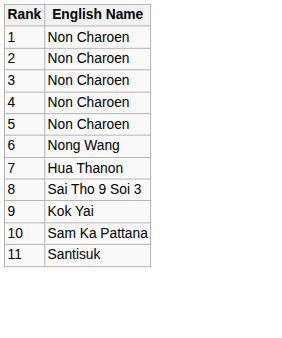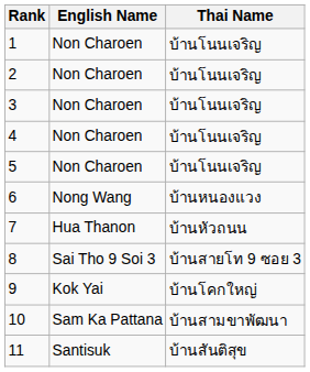+ column: Thai Name | บ้านโนนเจริญ | บ้านโนนเจริญ | บ้านโนนเจริญ | บ้านโนนเจริญ | บ้านโนนเจริญ | บ้านหนองแวง | บ้านหัวถนน | บ้านสายโท 9 ซอย 3 | บ้านโคกใหญ่ | บ้านสามขาพัฒนา | บ้านสันติสุข
